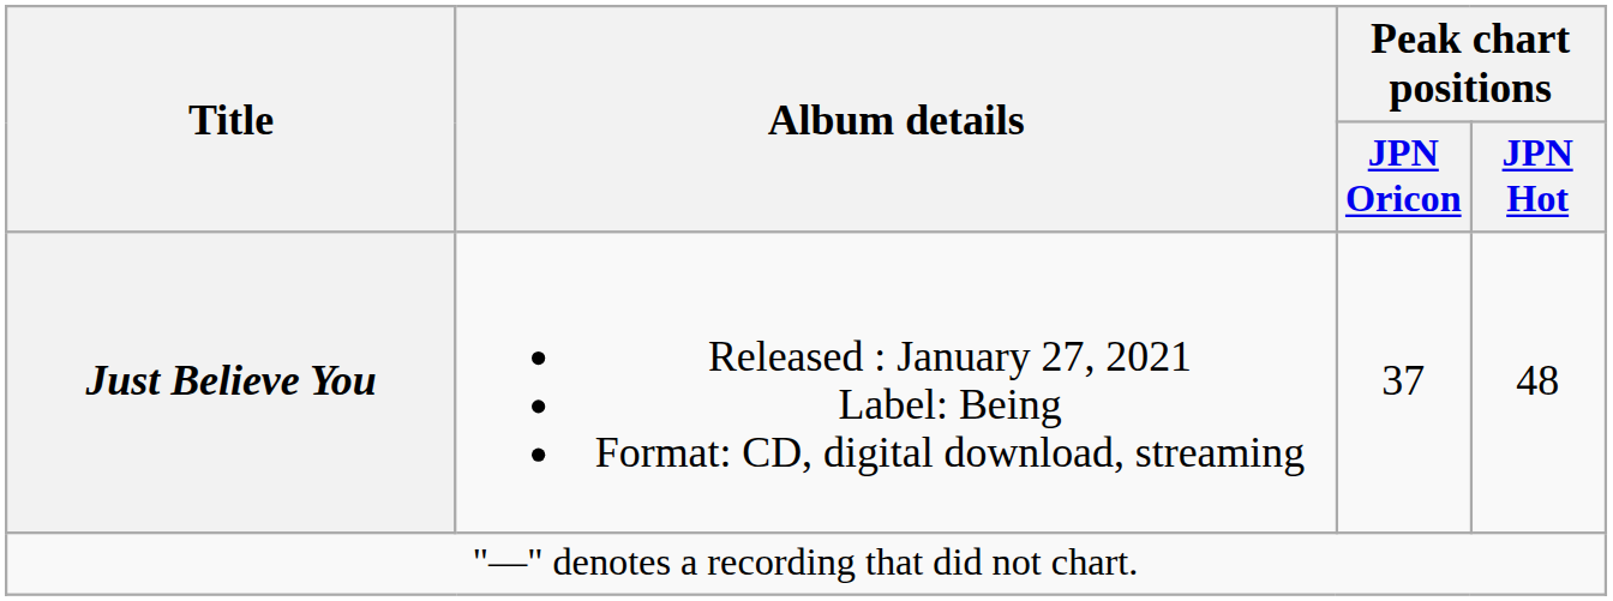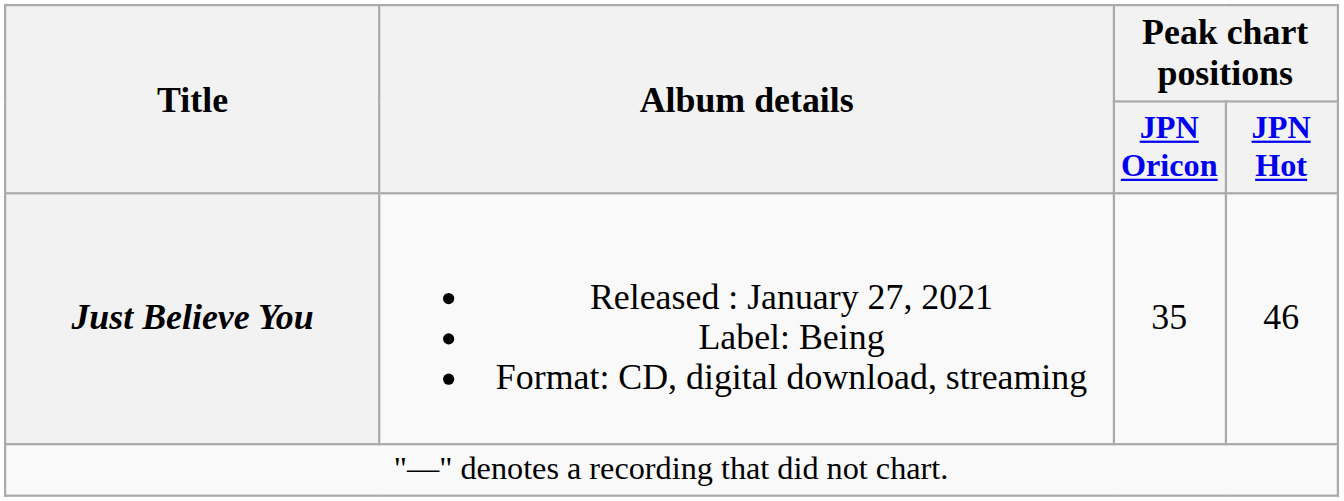Just Believe You | Peak chart positions / JPN Oricon: 37 -> 35
Just Believe You | Peak chart positions / JPN Hot: 48 -> 46
